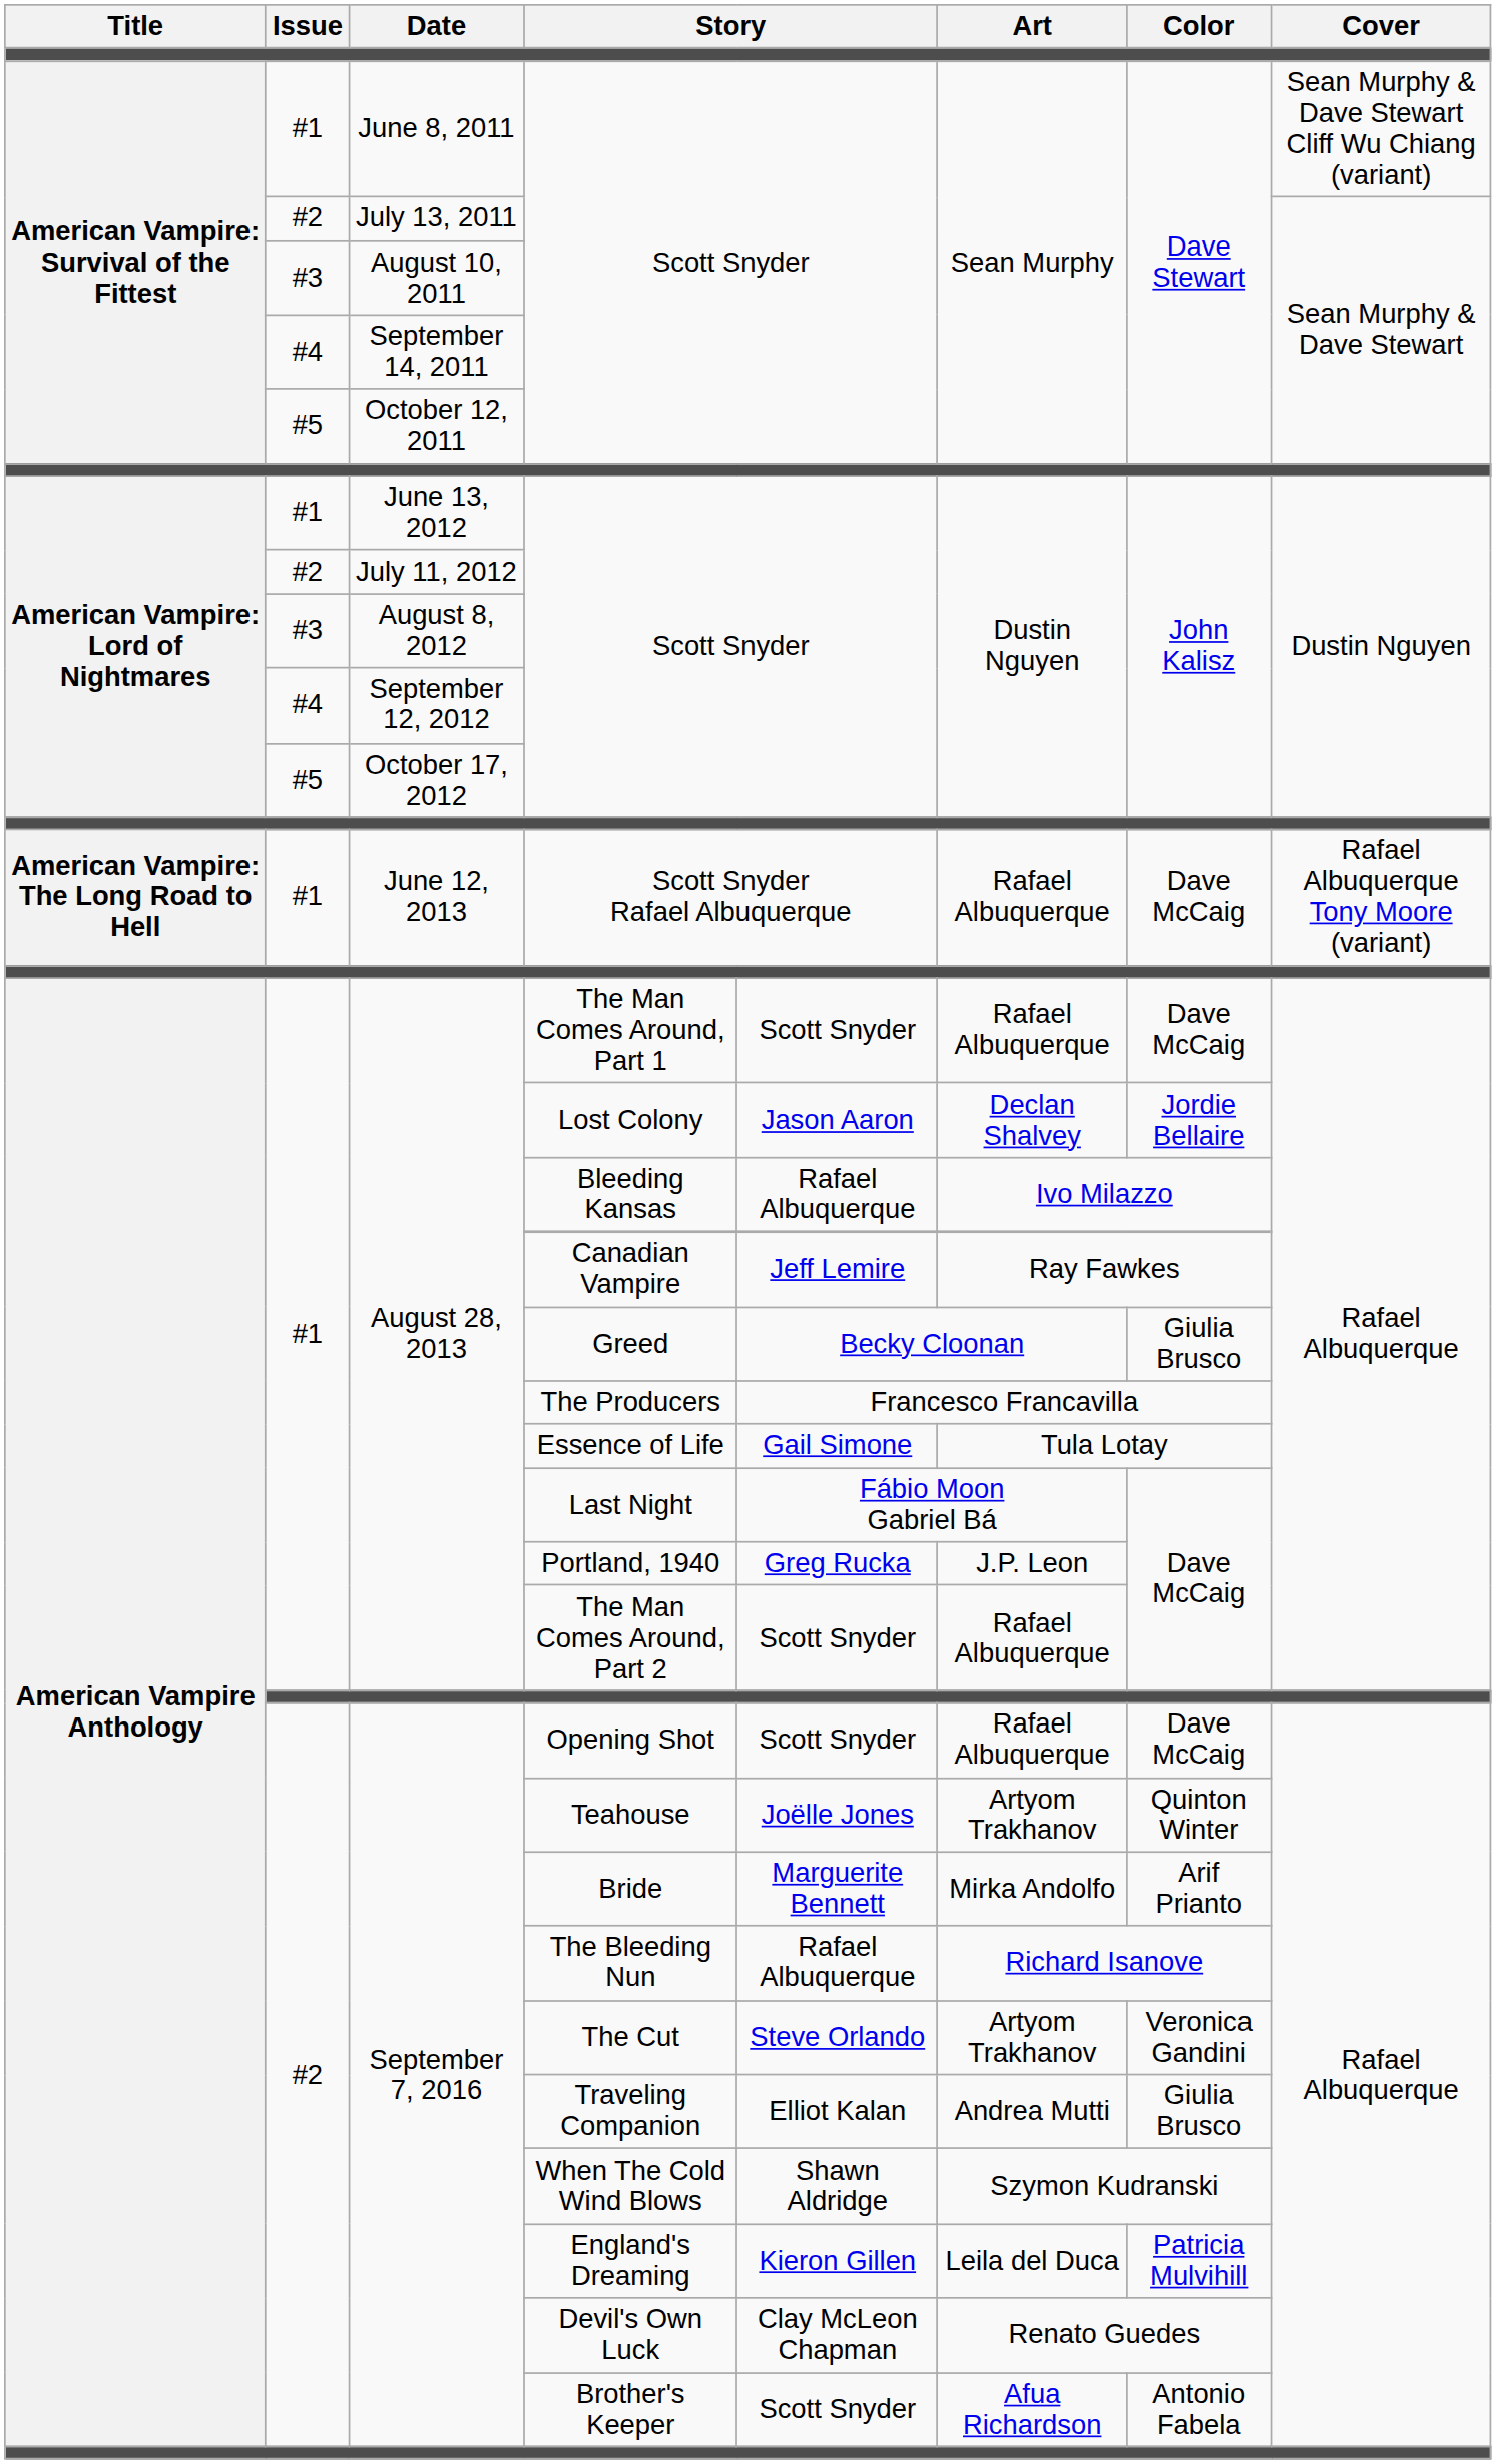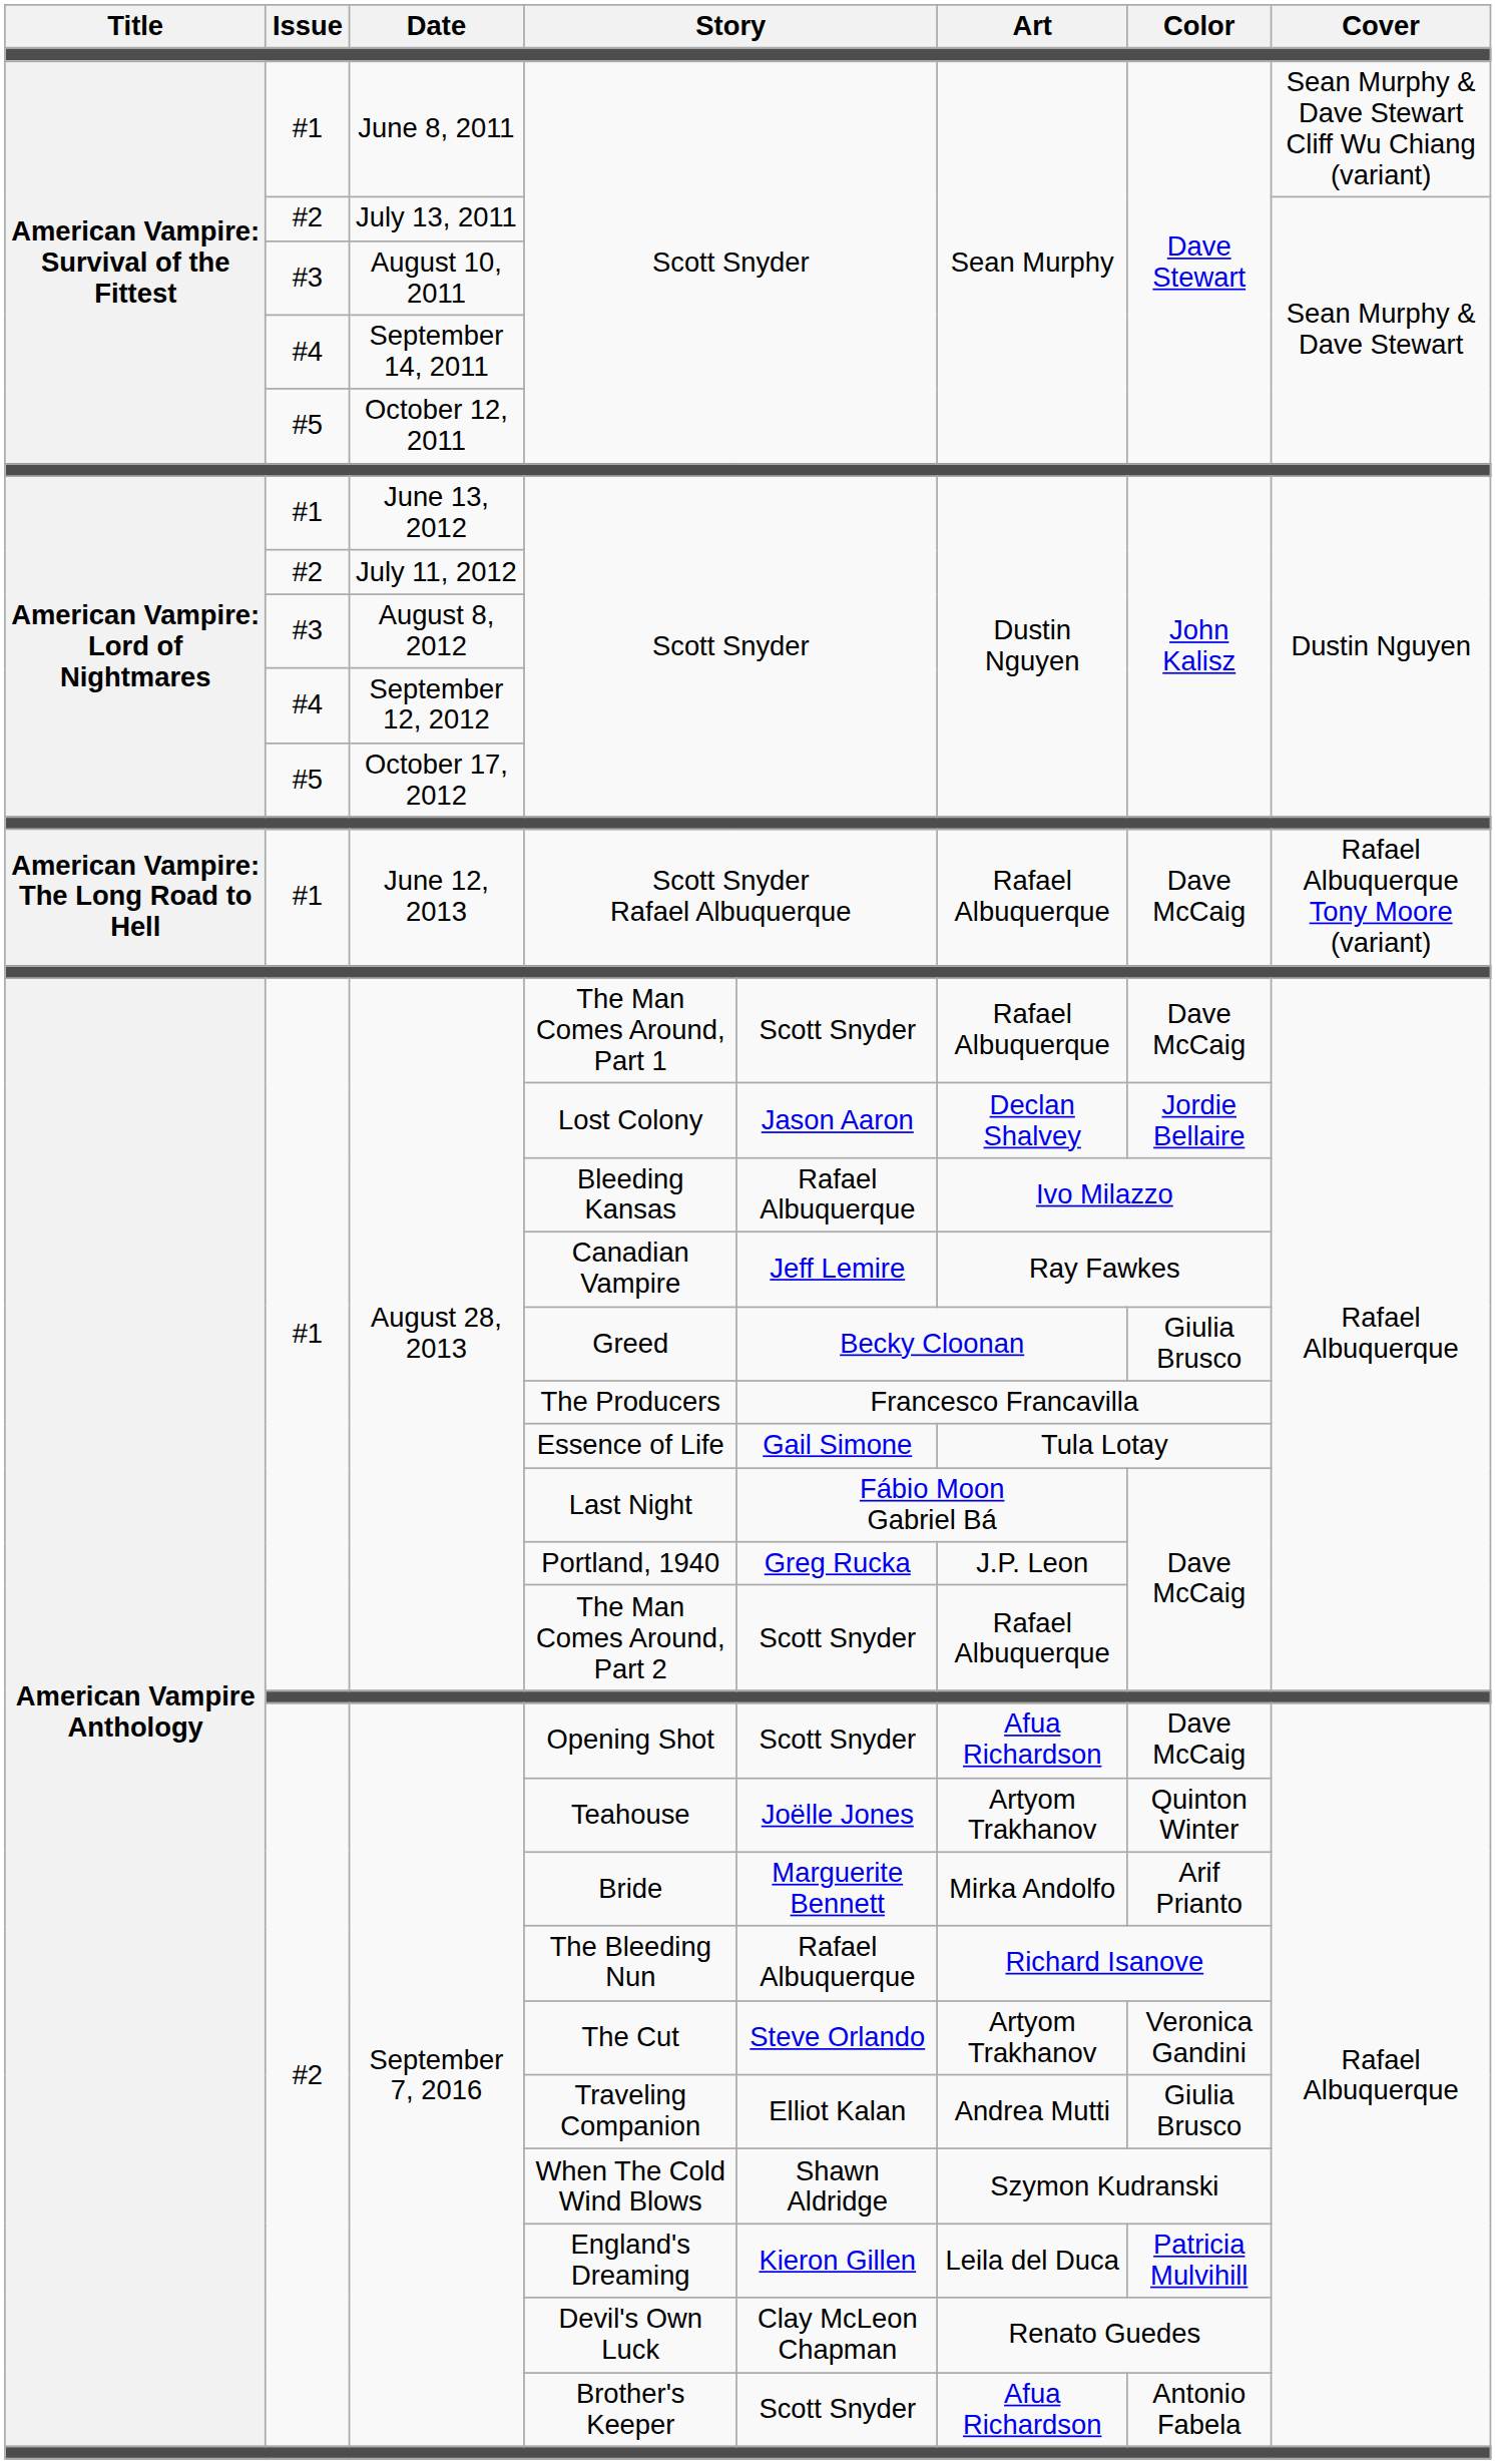Opening Shot | Art: Rafael Albuquerque -> Afua Richardson
